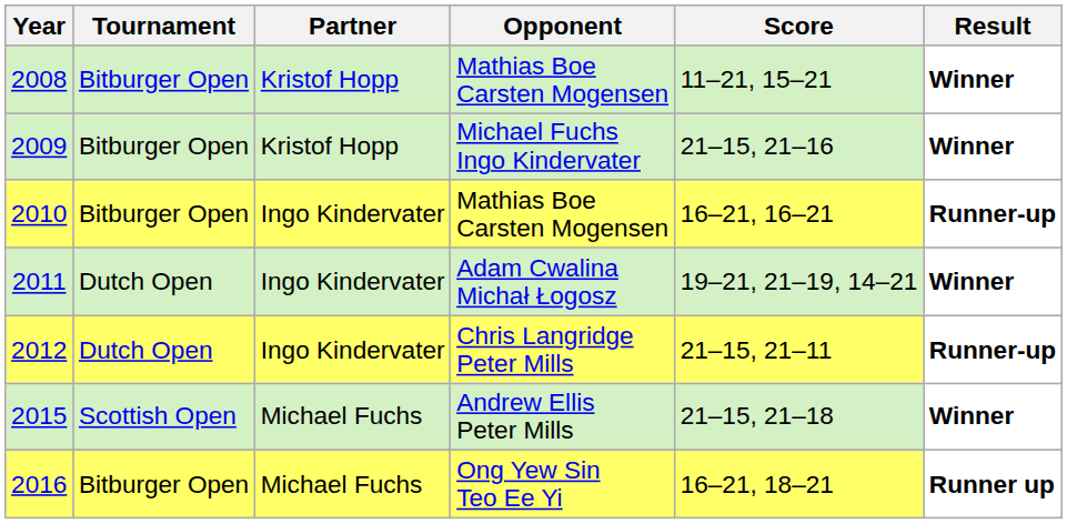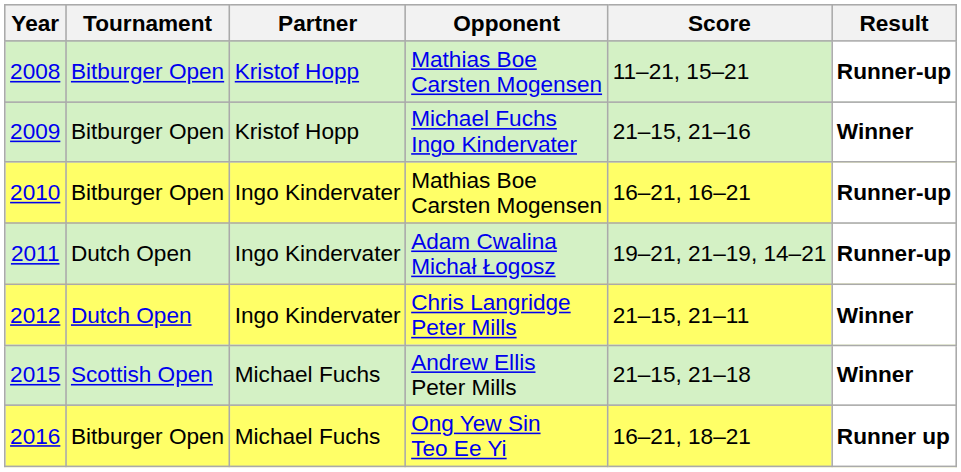2008 | Result: Winner -> Runner-up
2011 | Result: Winner -> Runner-up
2012 | Result: Runner-up -> Winner
